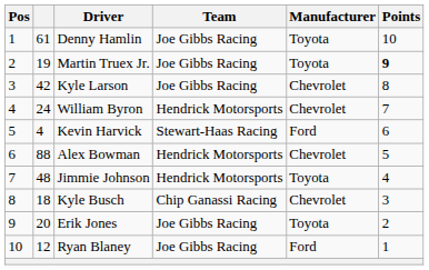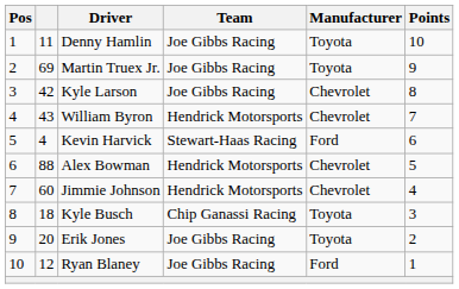Denny Hamlin | column 2: 61 -> 11
Martin Truex Jr. | column 2: 19 -> 69
Martin Truex Jr. | Points: bold -> normal
William Byron | column 2: 24 -> 43
Jimmie Johnson | column 2: 48 -> 60
Jimmie Johnson | Manufacturer: Toyota -> Chevrolet
Kyle Busch | Manufacturer: Chevrolet -> Toyota
